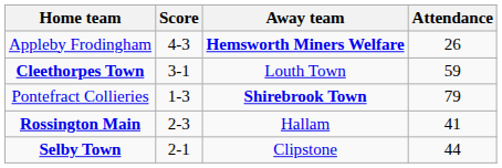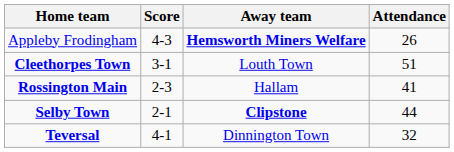Cleethorpes Town | Attendance: 59 -> 51
- row: Pontefract Collieries | 1-3 | Shirebrook Town | 79
Selby Town | Away team: normal -> bold
+ row: Teversal | 4-1 | Dinnington Town | 32
